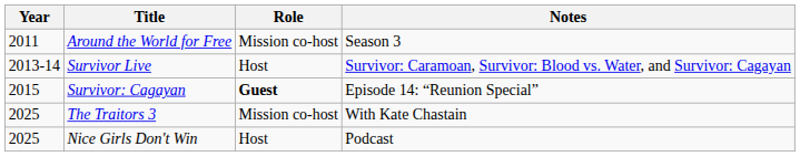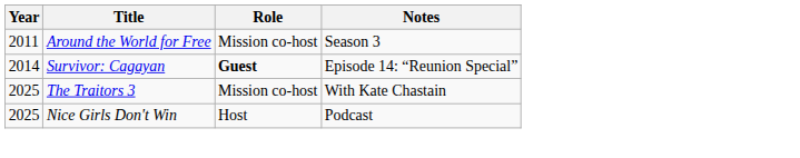- row: 2013-14 | Survivor Live | Host | Survivor: Caramoan, Survivor: Blood vs. Water, and Survivor: Cagayan
Survivor: Cagayan | Year: 2015 -> 2014
